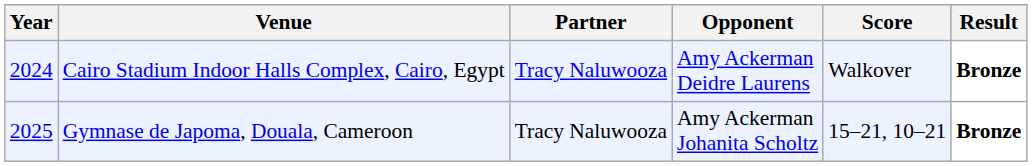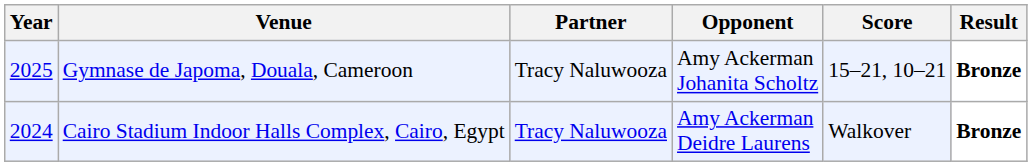rows swapped: Cairo Stadium Indoor Halls Complex, Cairo, Egypt <-> Gymnase de Japoma, Douala, Cameroon
